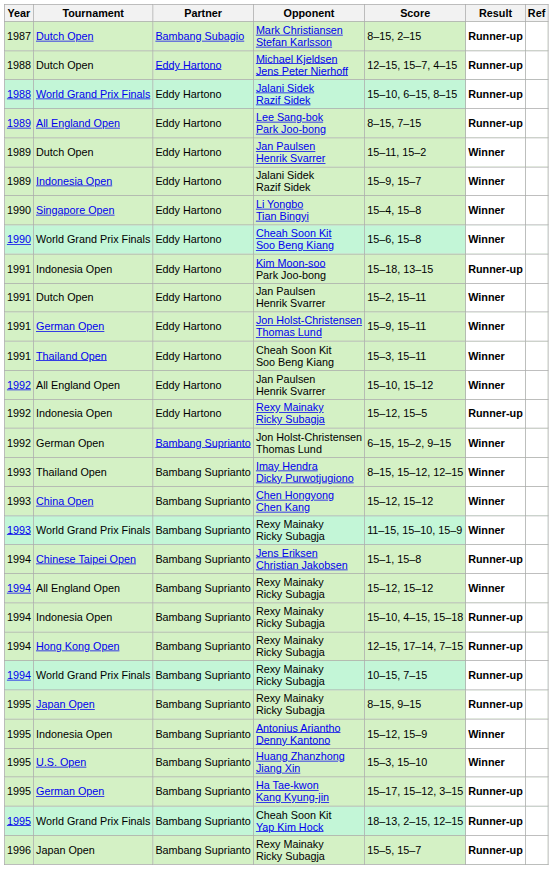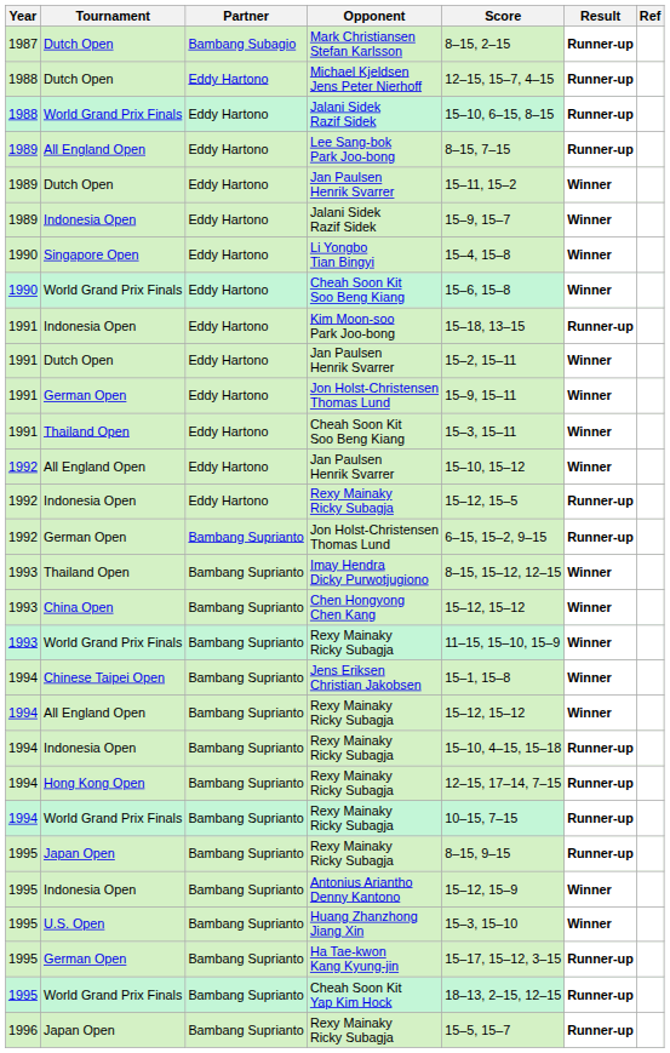1992 / Jon Holst-Christensen Thomas Lund | Result: Winner -> Runner-up
Jens Eriksen Christian Jakobsen | Result: Runner-up -> Winner
